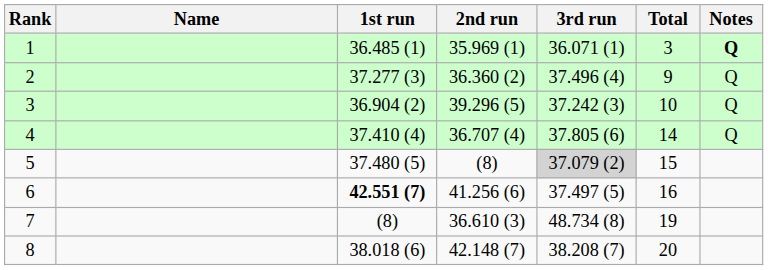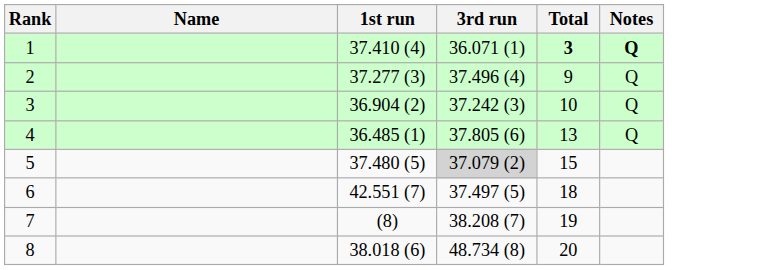- column: 2nd run | 35.969 (1) | 36.360 (2) | 39.296 (5) | 36.707 (4) | (8) | 41.256 (6) | 36.610 (3) | 42.148 (7)
1 | 1st run: 36.485 (1) -> 37.410 (4)
1 | Total: normal -> bold
4 | 1st run: 37.410 (4) -> 36.485 (1)
4 | Total: 14 -> 13
6 | 1st run: bold -> normal
6 | Total: 16 -> 18
7 | 3rd run: 48.734 (8) -> 38.208 (7)
8 | 3rd run: 38.208 (7) -> 48.734 (8)
